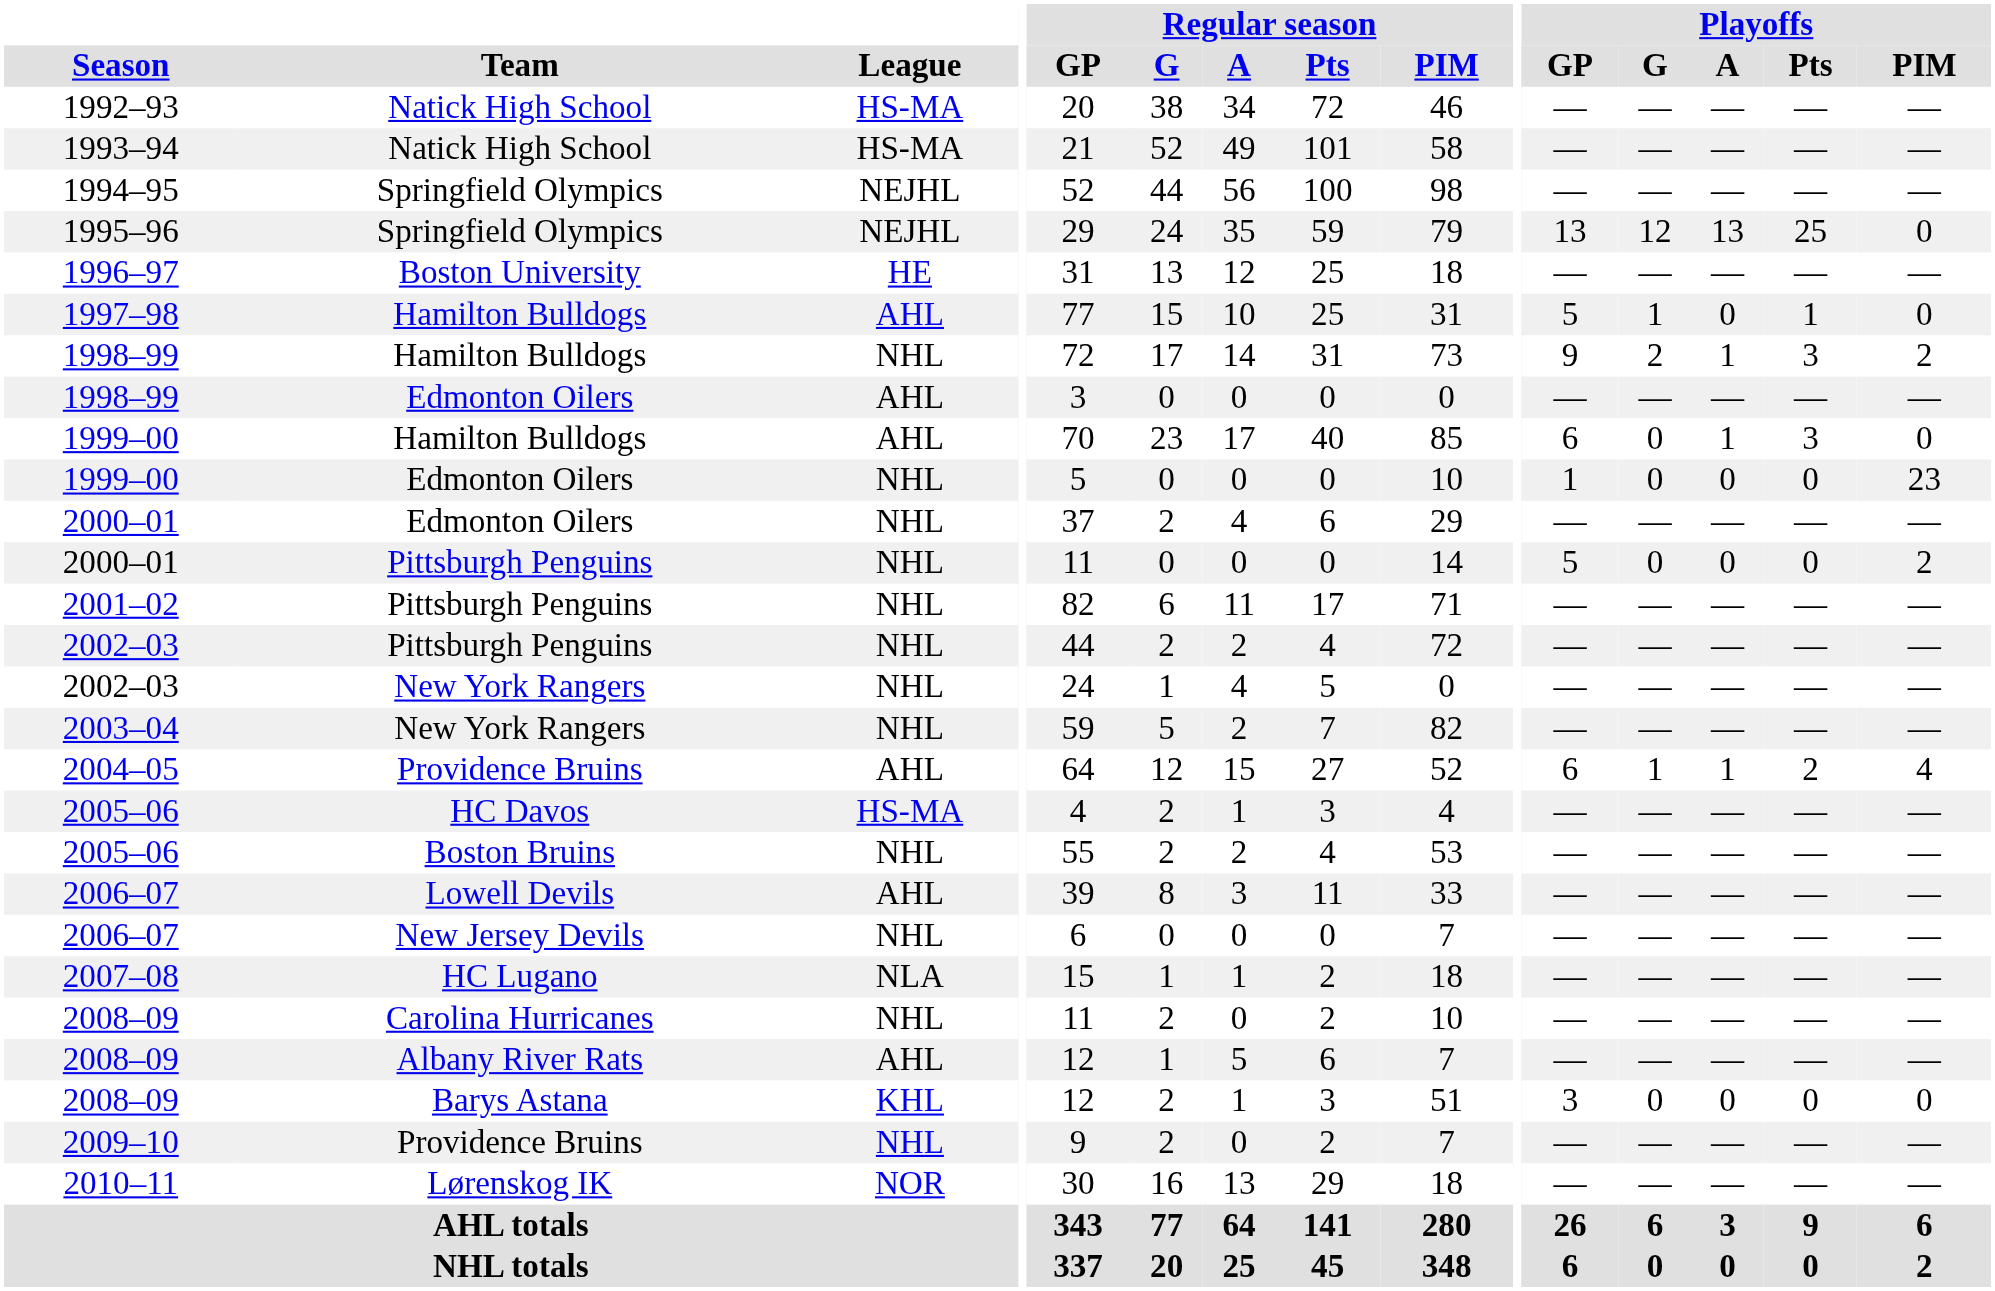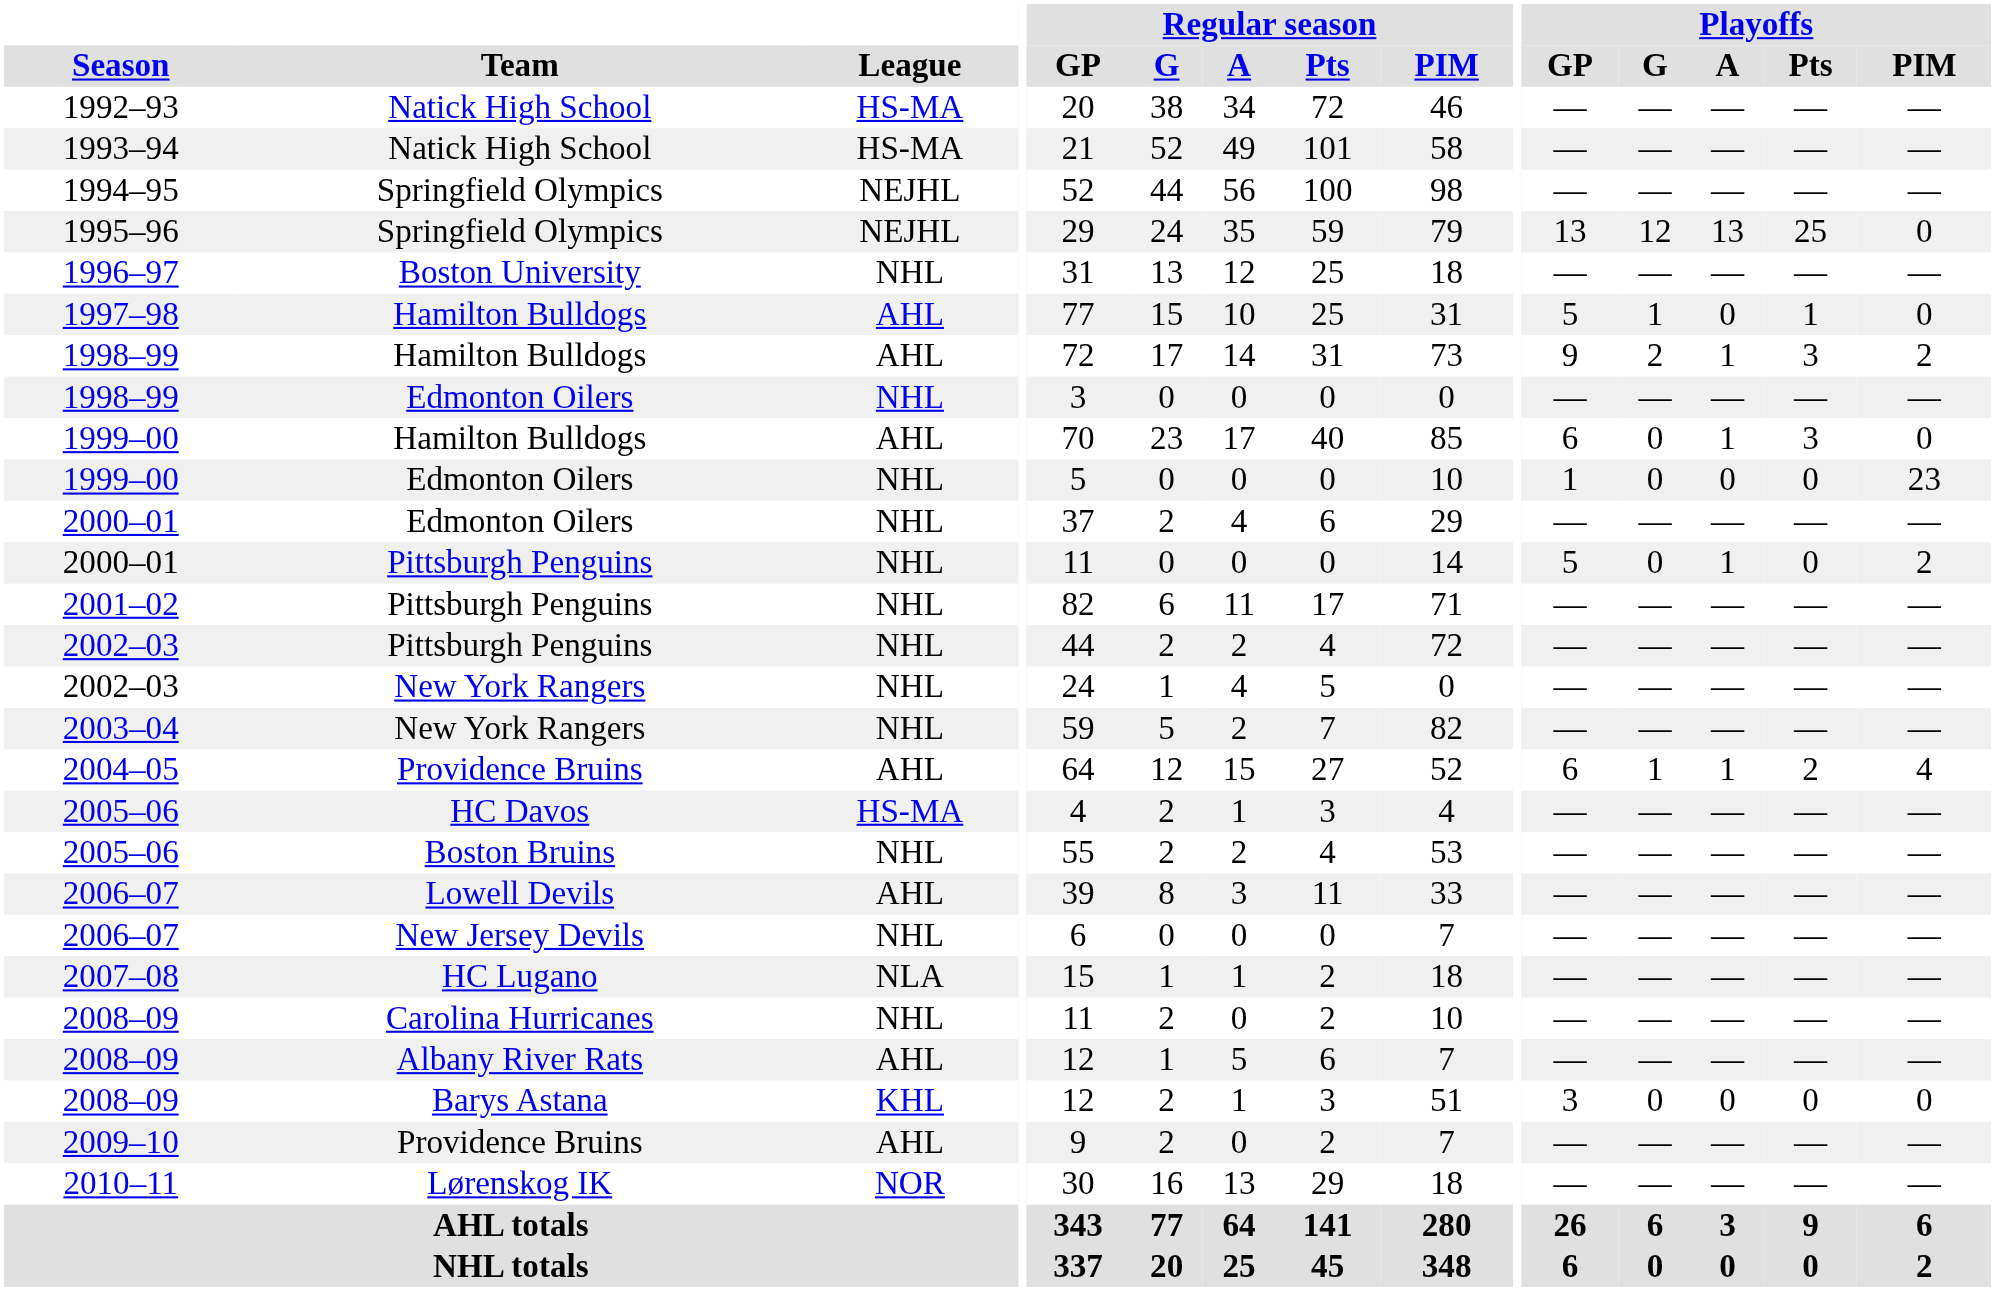1996–97 | League: HE -> NHL
1998–99 / Hamilton Bulldogs | League: NHL -> AHL
1998–99 / Edmonton Oilers | League: AHL -> NHL
2000–01 / Pittsburgh Penguins | Playoffs / A: 0 -> 1
2009–10 | League: NHL -> AHL
